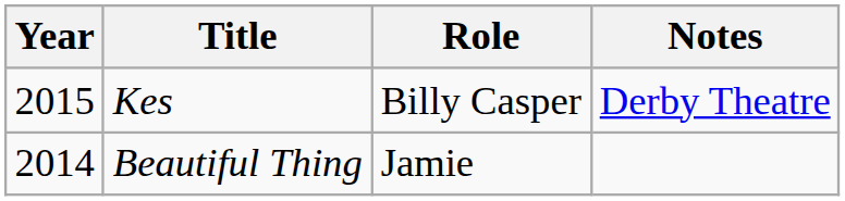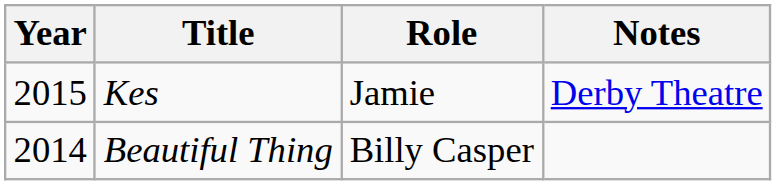Kes | Role: Billy Casper -> Jamie
Beautiful Thing | Role: Jamie -> Billy Casper
